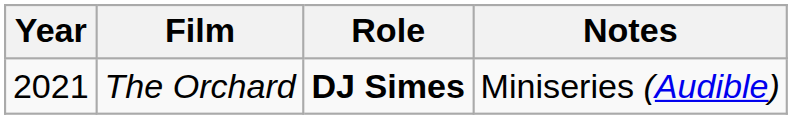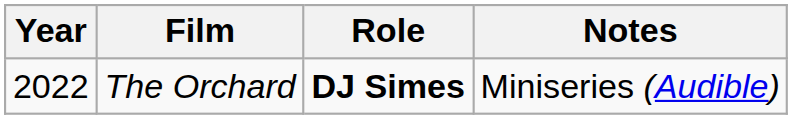The Orchard | Year: 2021 -> 2022
